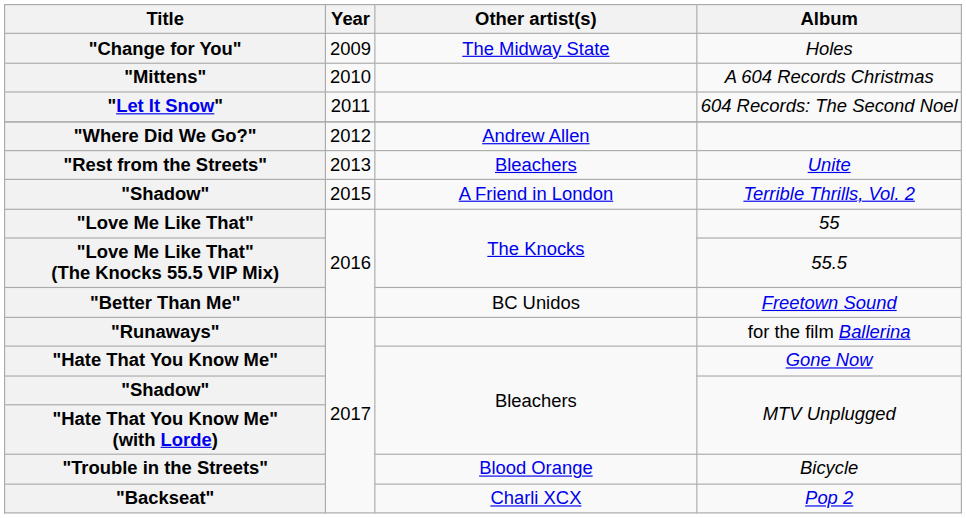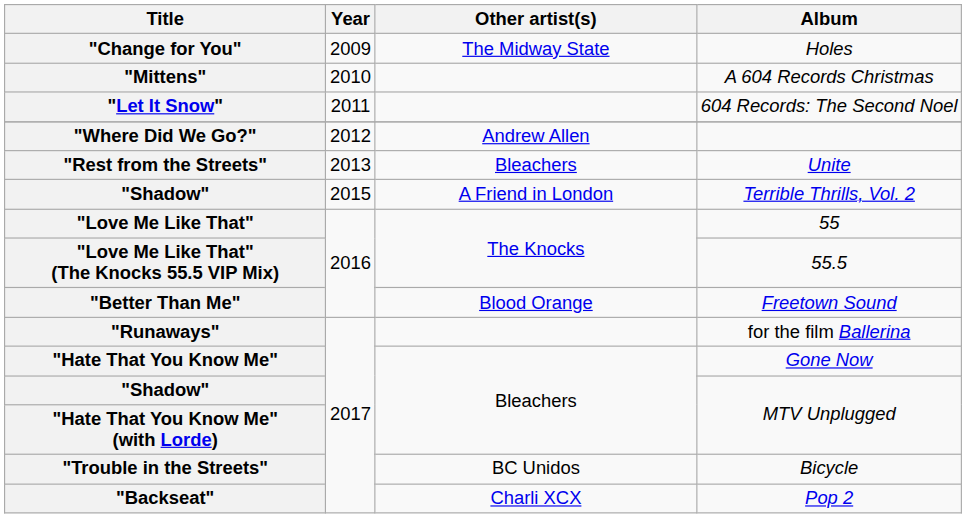"Better Than Me" | Other artist(s): BC Unidos -> Blood Orange
"Trouble in the Streets" | Other artist(s): Blood Orange -> BC Unidos
